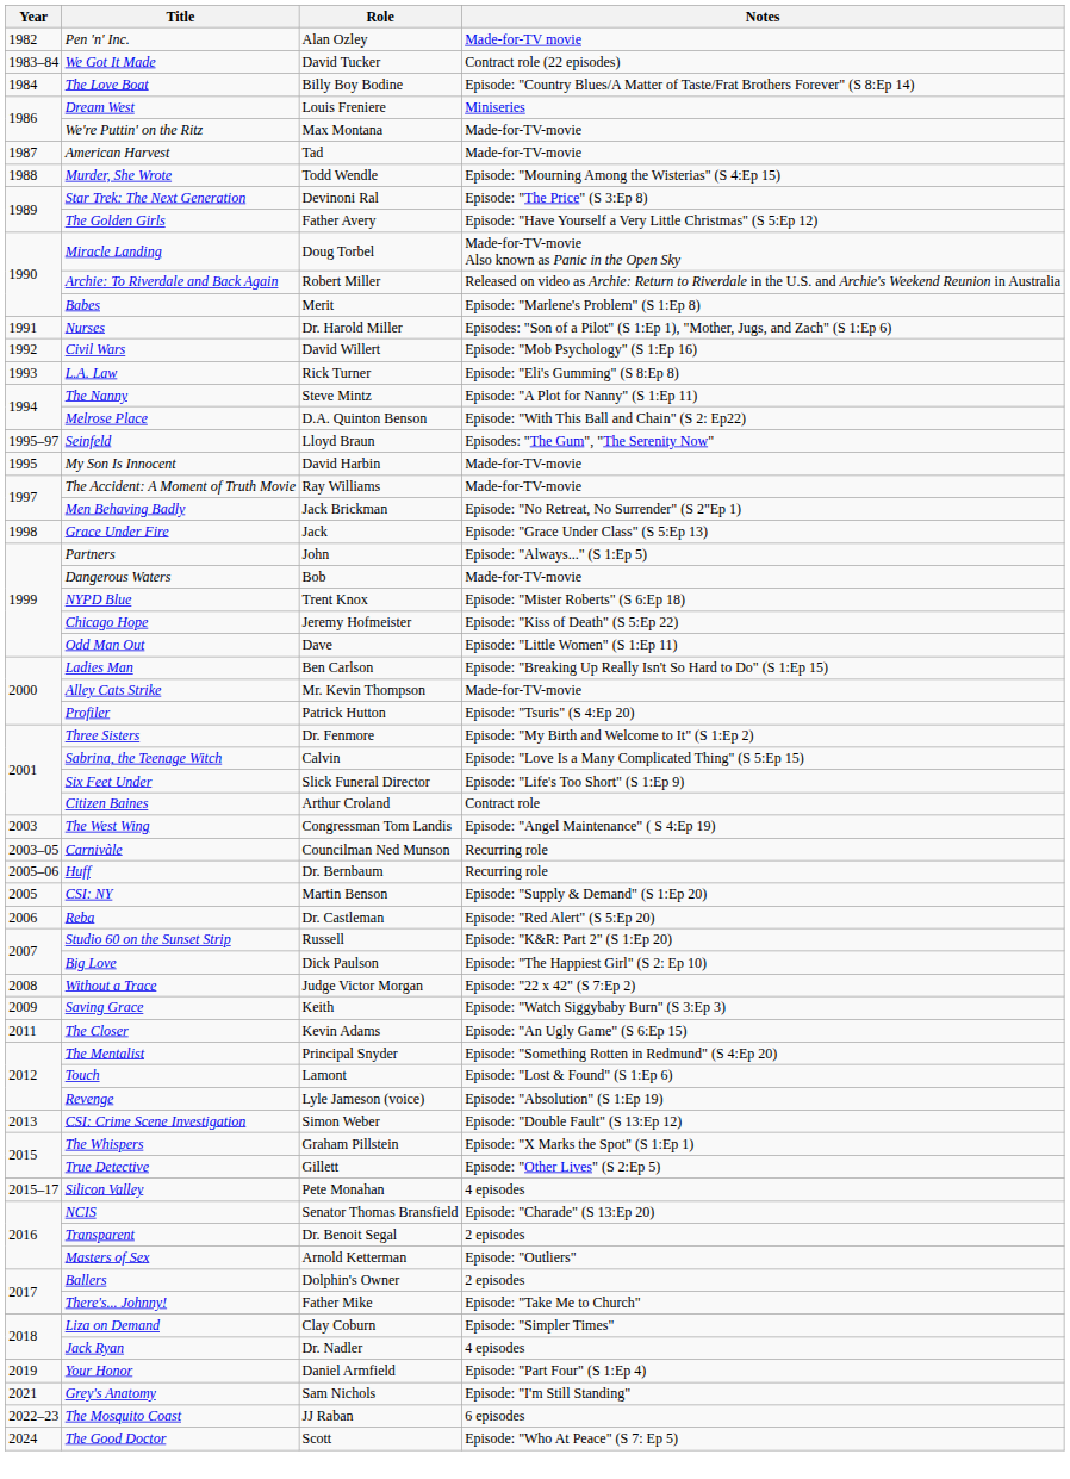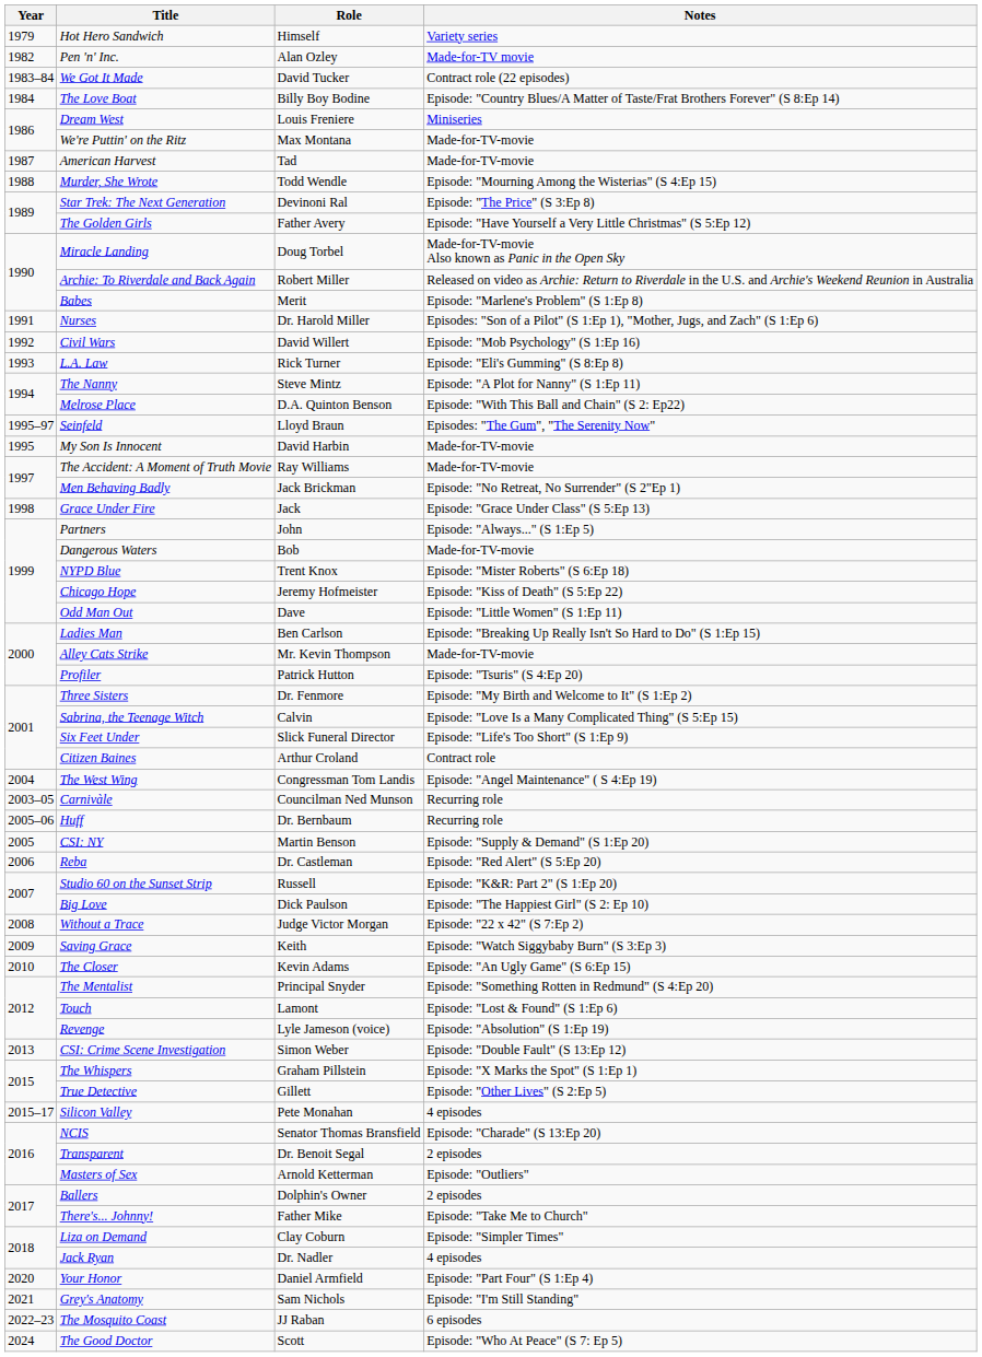+ row: 1979 | Hot Hero Sandwich | Himself | Variety series
The West Wing | Year: 2003 -> 2004
The Closer | Year: 2011 -> 2010
Your Honor | Year: 2019 -> 2020
